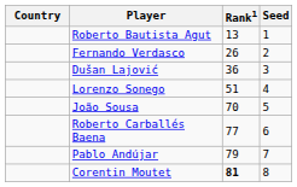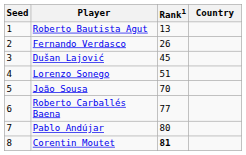columns swapped: Country <-> Seed
Dušan Lajović | Rank1: 36 -> 45
Pablo Andújar | Rank1: 79 -> 80
